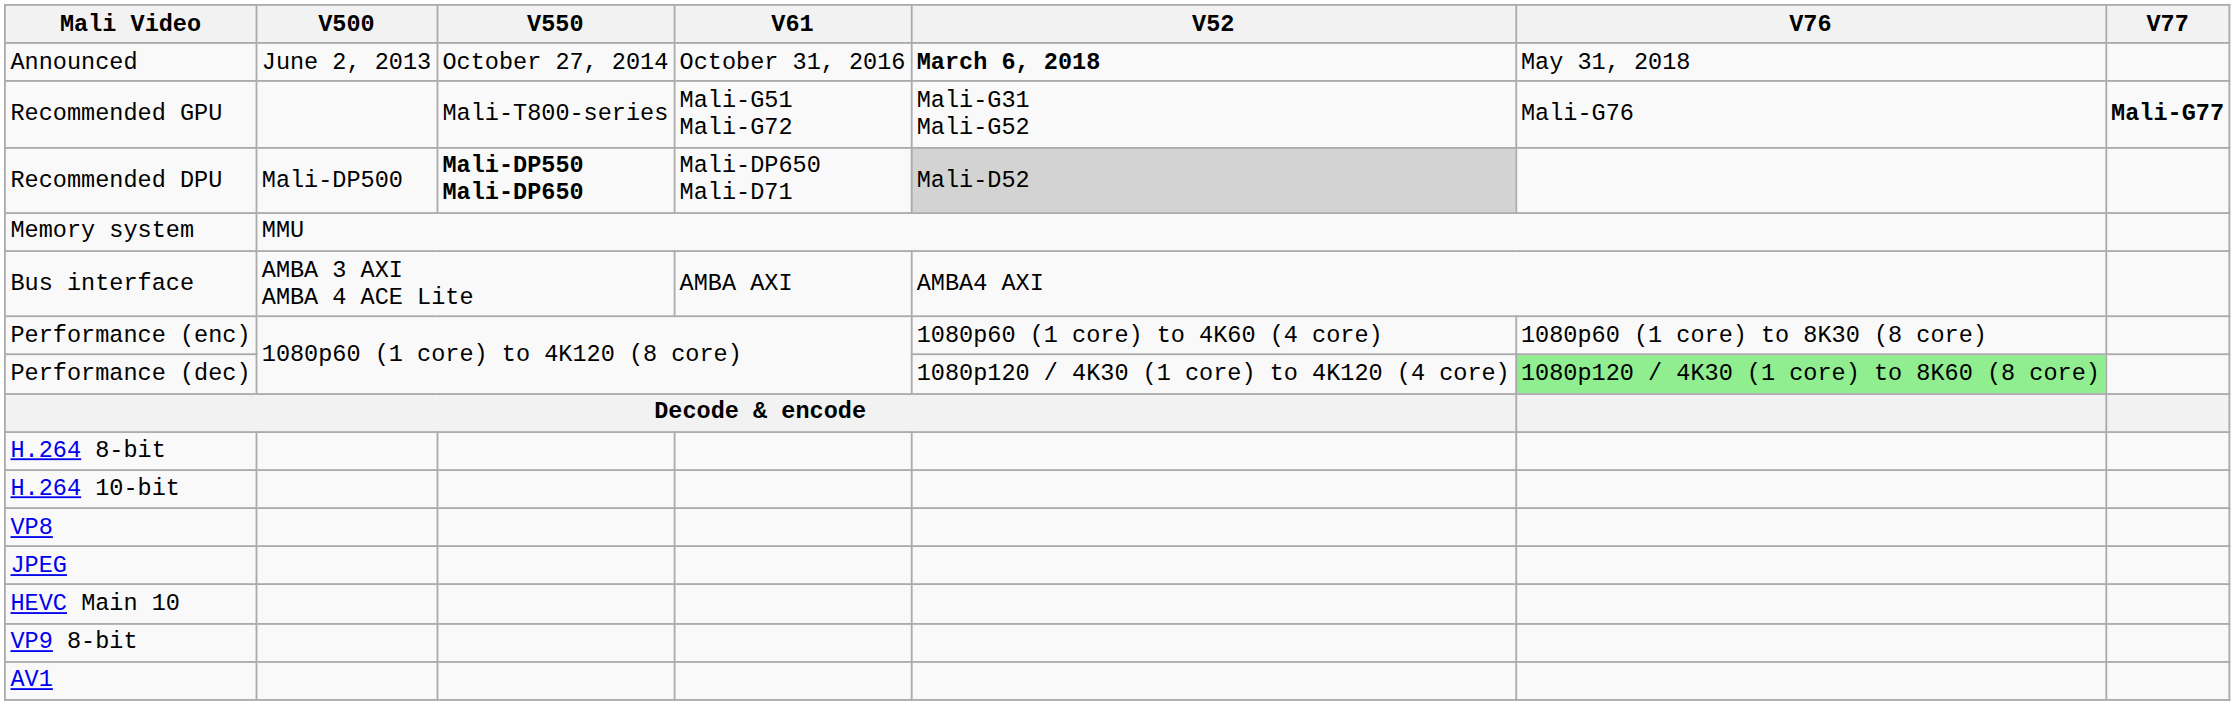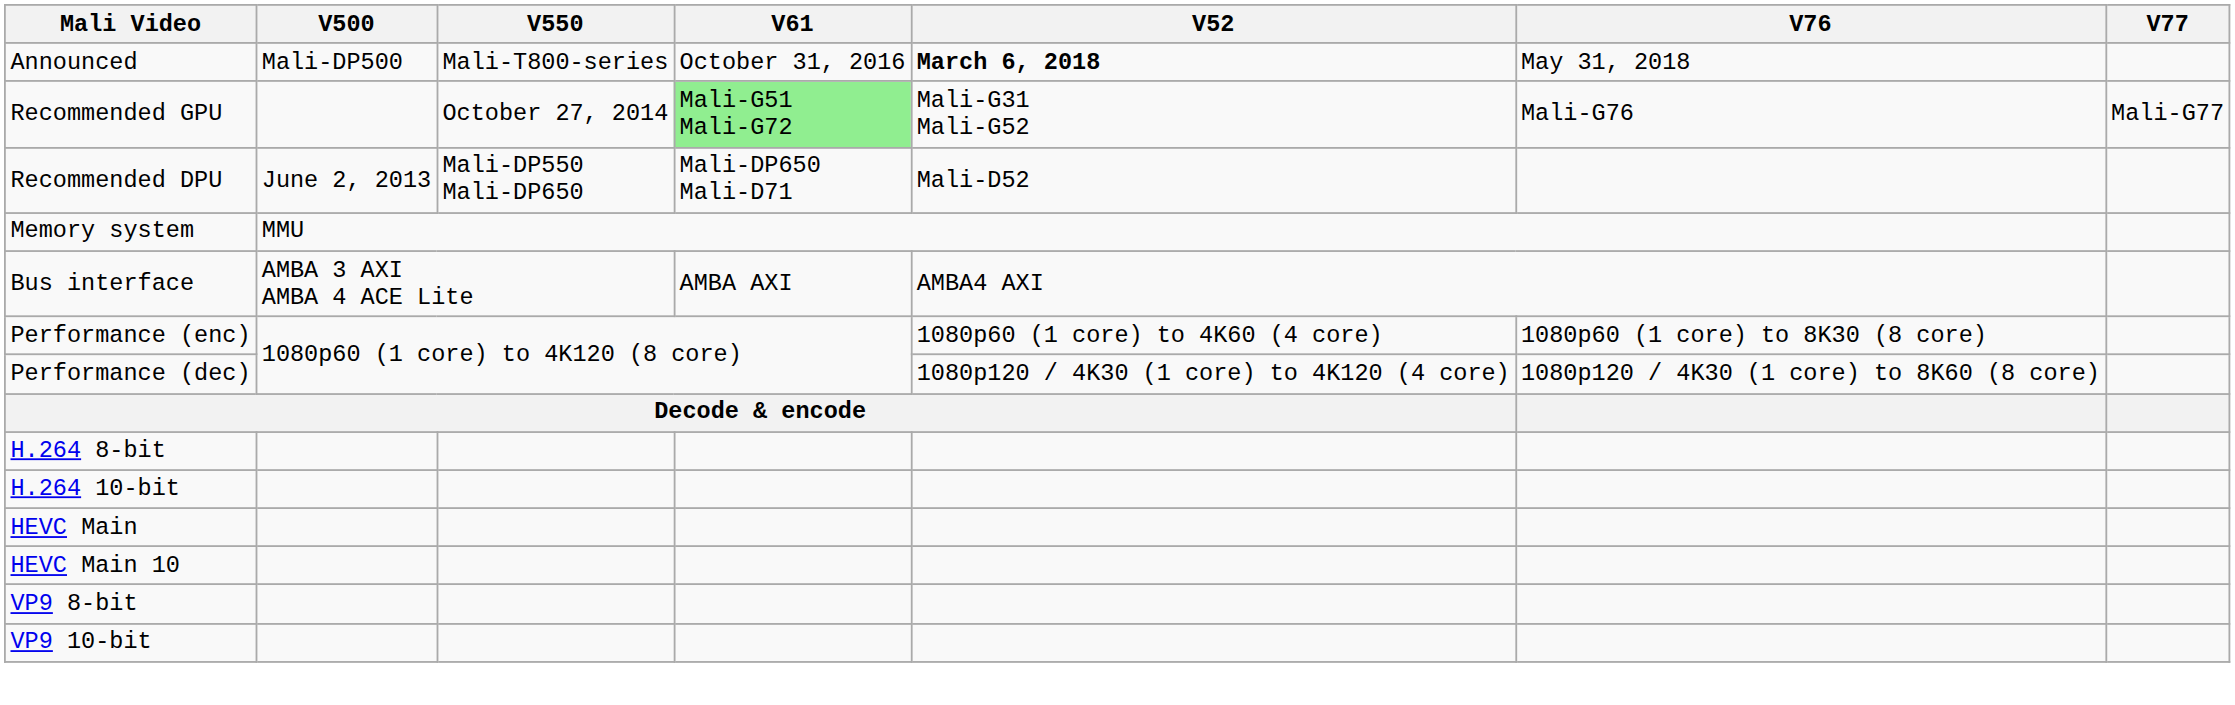Announced | V500: June 2, 2013 -> Mali-DP500
Announced | V550: October 27, 2014 -> Mali-T800-series
Recommended GPU | V550: Mali-T800-series -> October 27, 2014
Recommended GPU | V61: no background -> lightgreen background
Recommended GPU | V77: bold -> normal
Recommended DPU | V500: Mali-DP500 -> June 2, 2013
Recommended DPU | V550: bold -> normal
Recommended DPU | V52: lightgrey background -> no background
Performance (dec) | V76: lightgreen background -> no background
- row: VP8
- row: JPEG
+ row: HEVC Main
+ row: VP9 10-bit
- row: AV1
